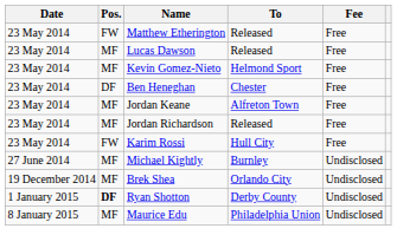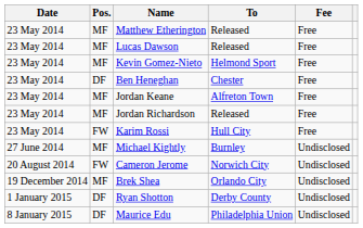Matthew Etherington | Pos.: FW -> MF
+ row: 20 August 2014 | FW | Cameron Jerome | Norwich City | Undisclosed
Ryan Shotton | Pos.: bold -> normal
Maurice Edu | Pos.: MF -> DF
